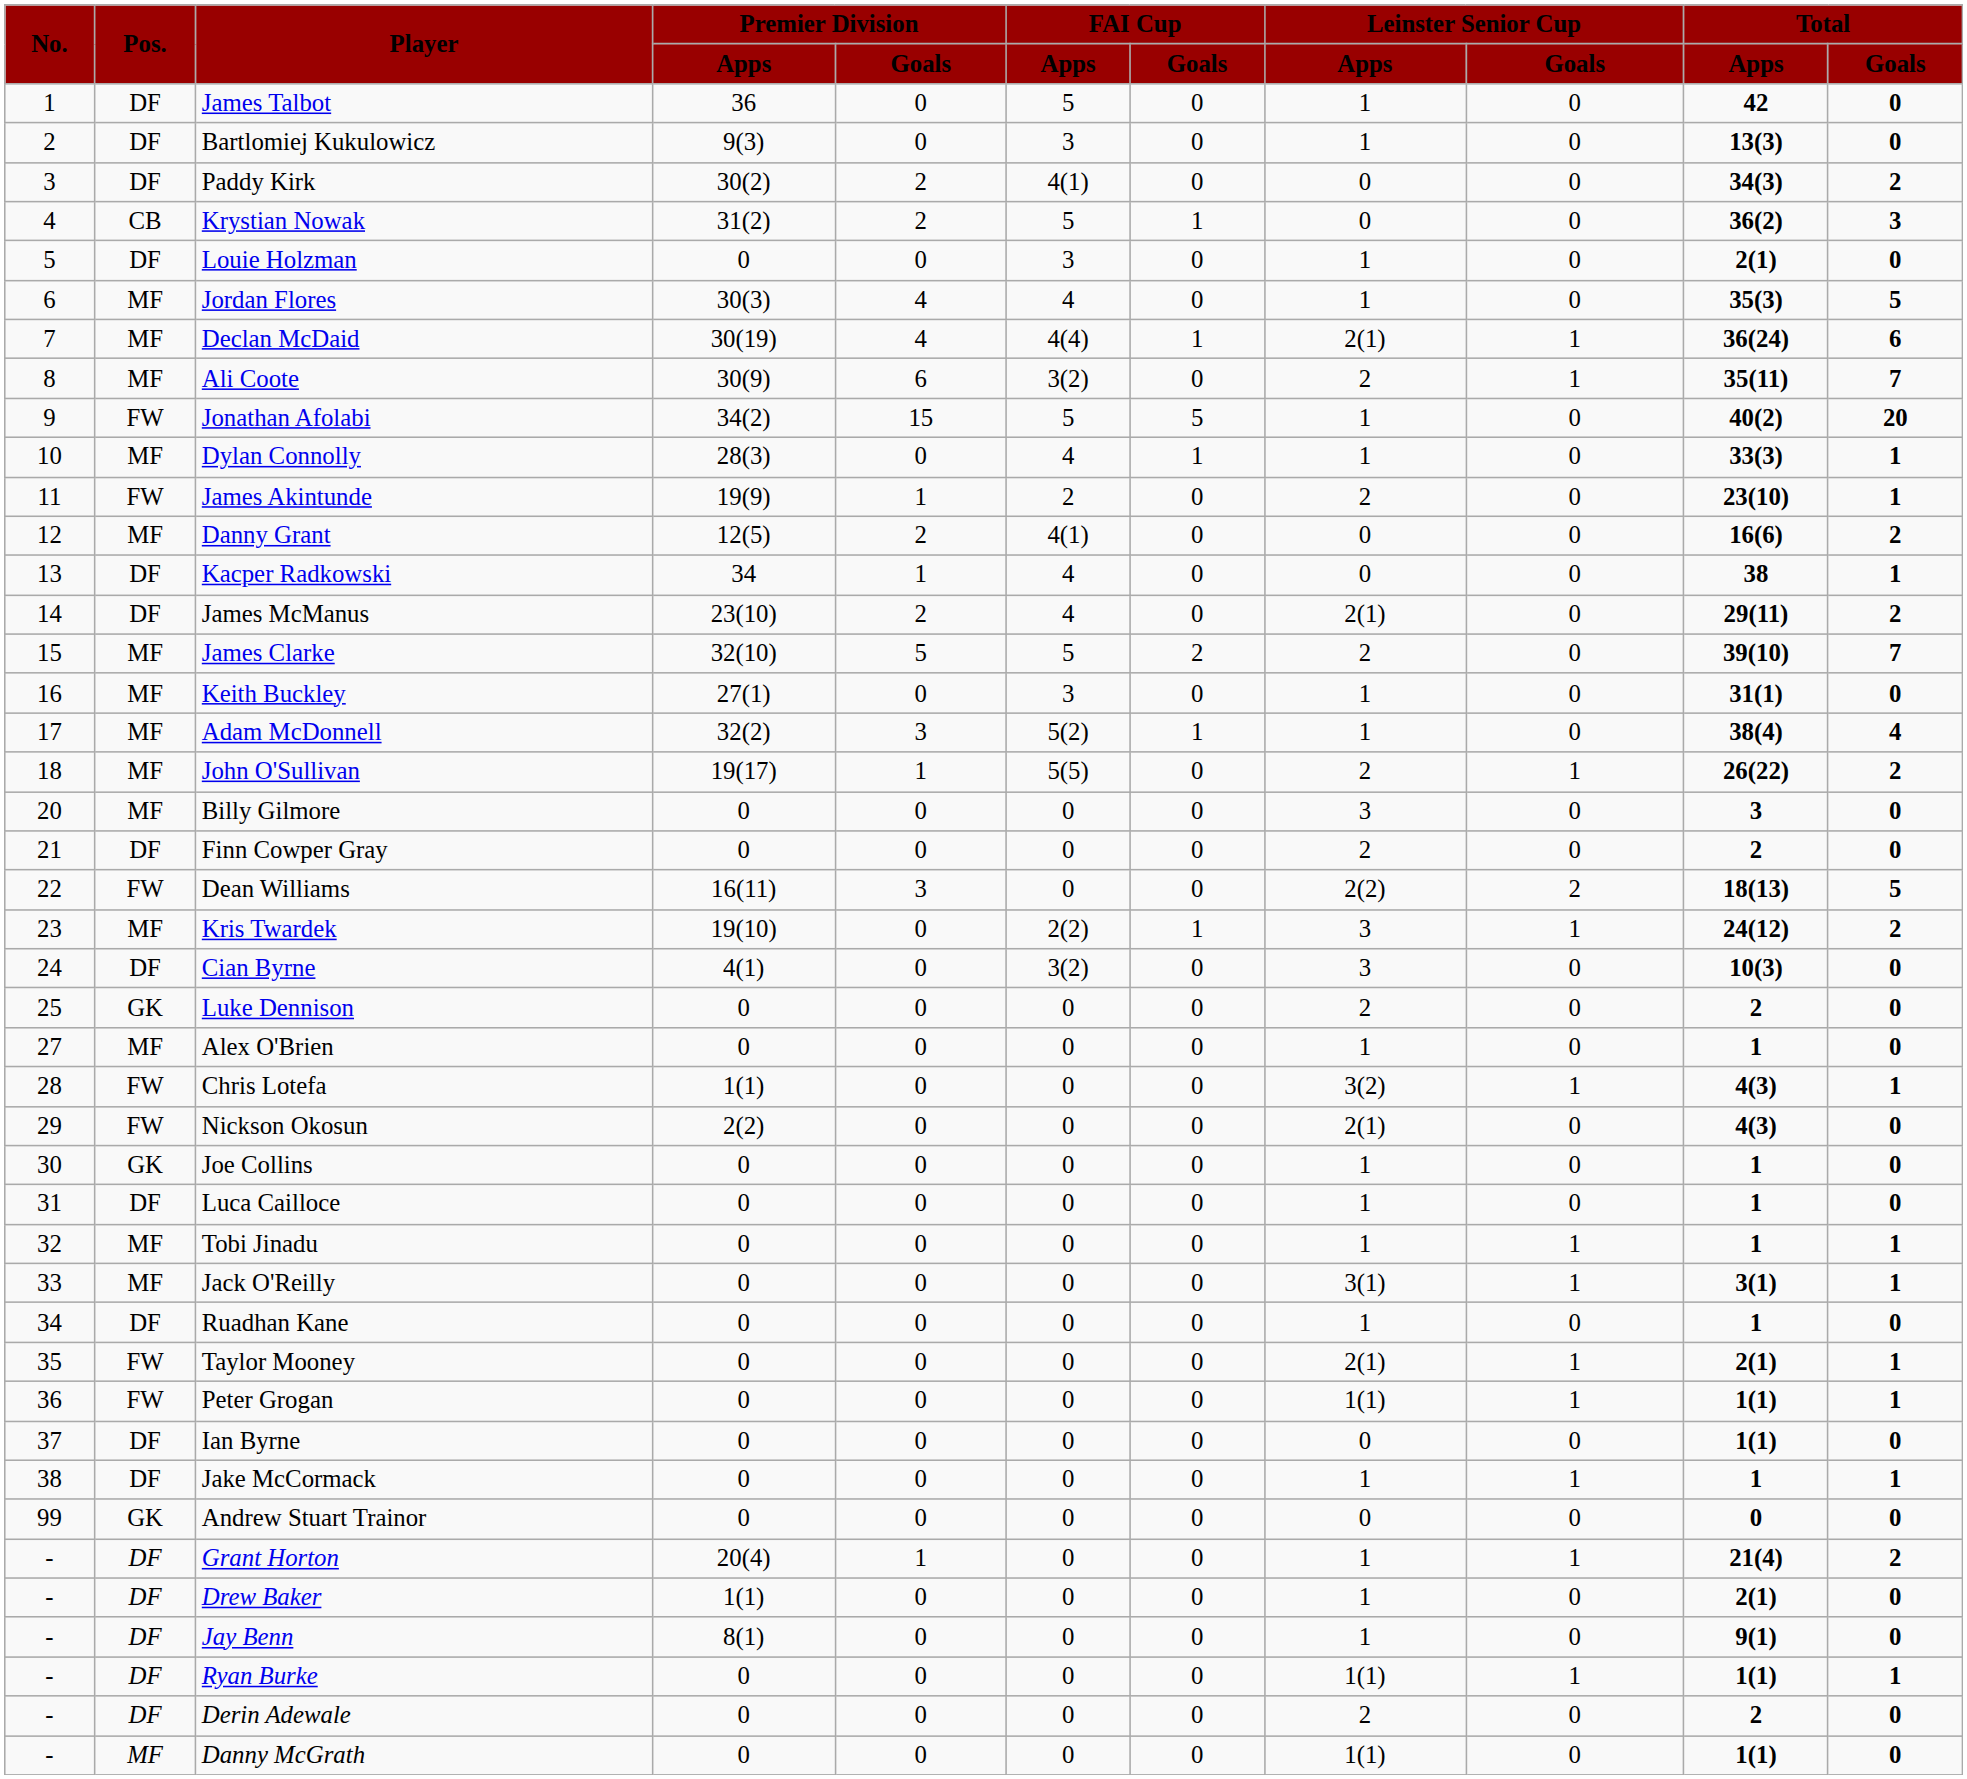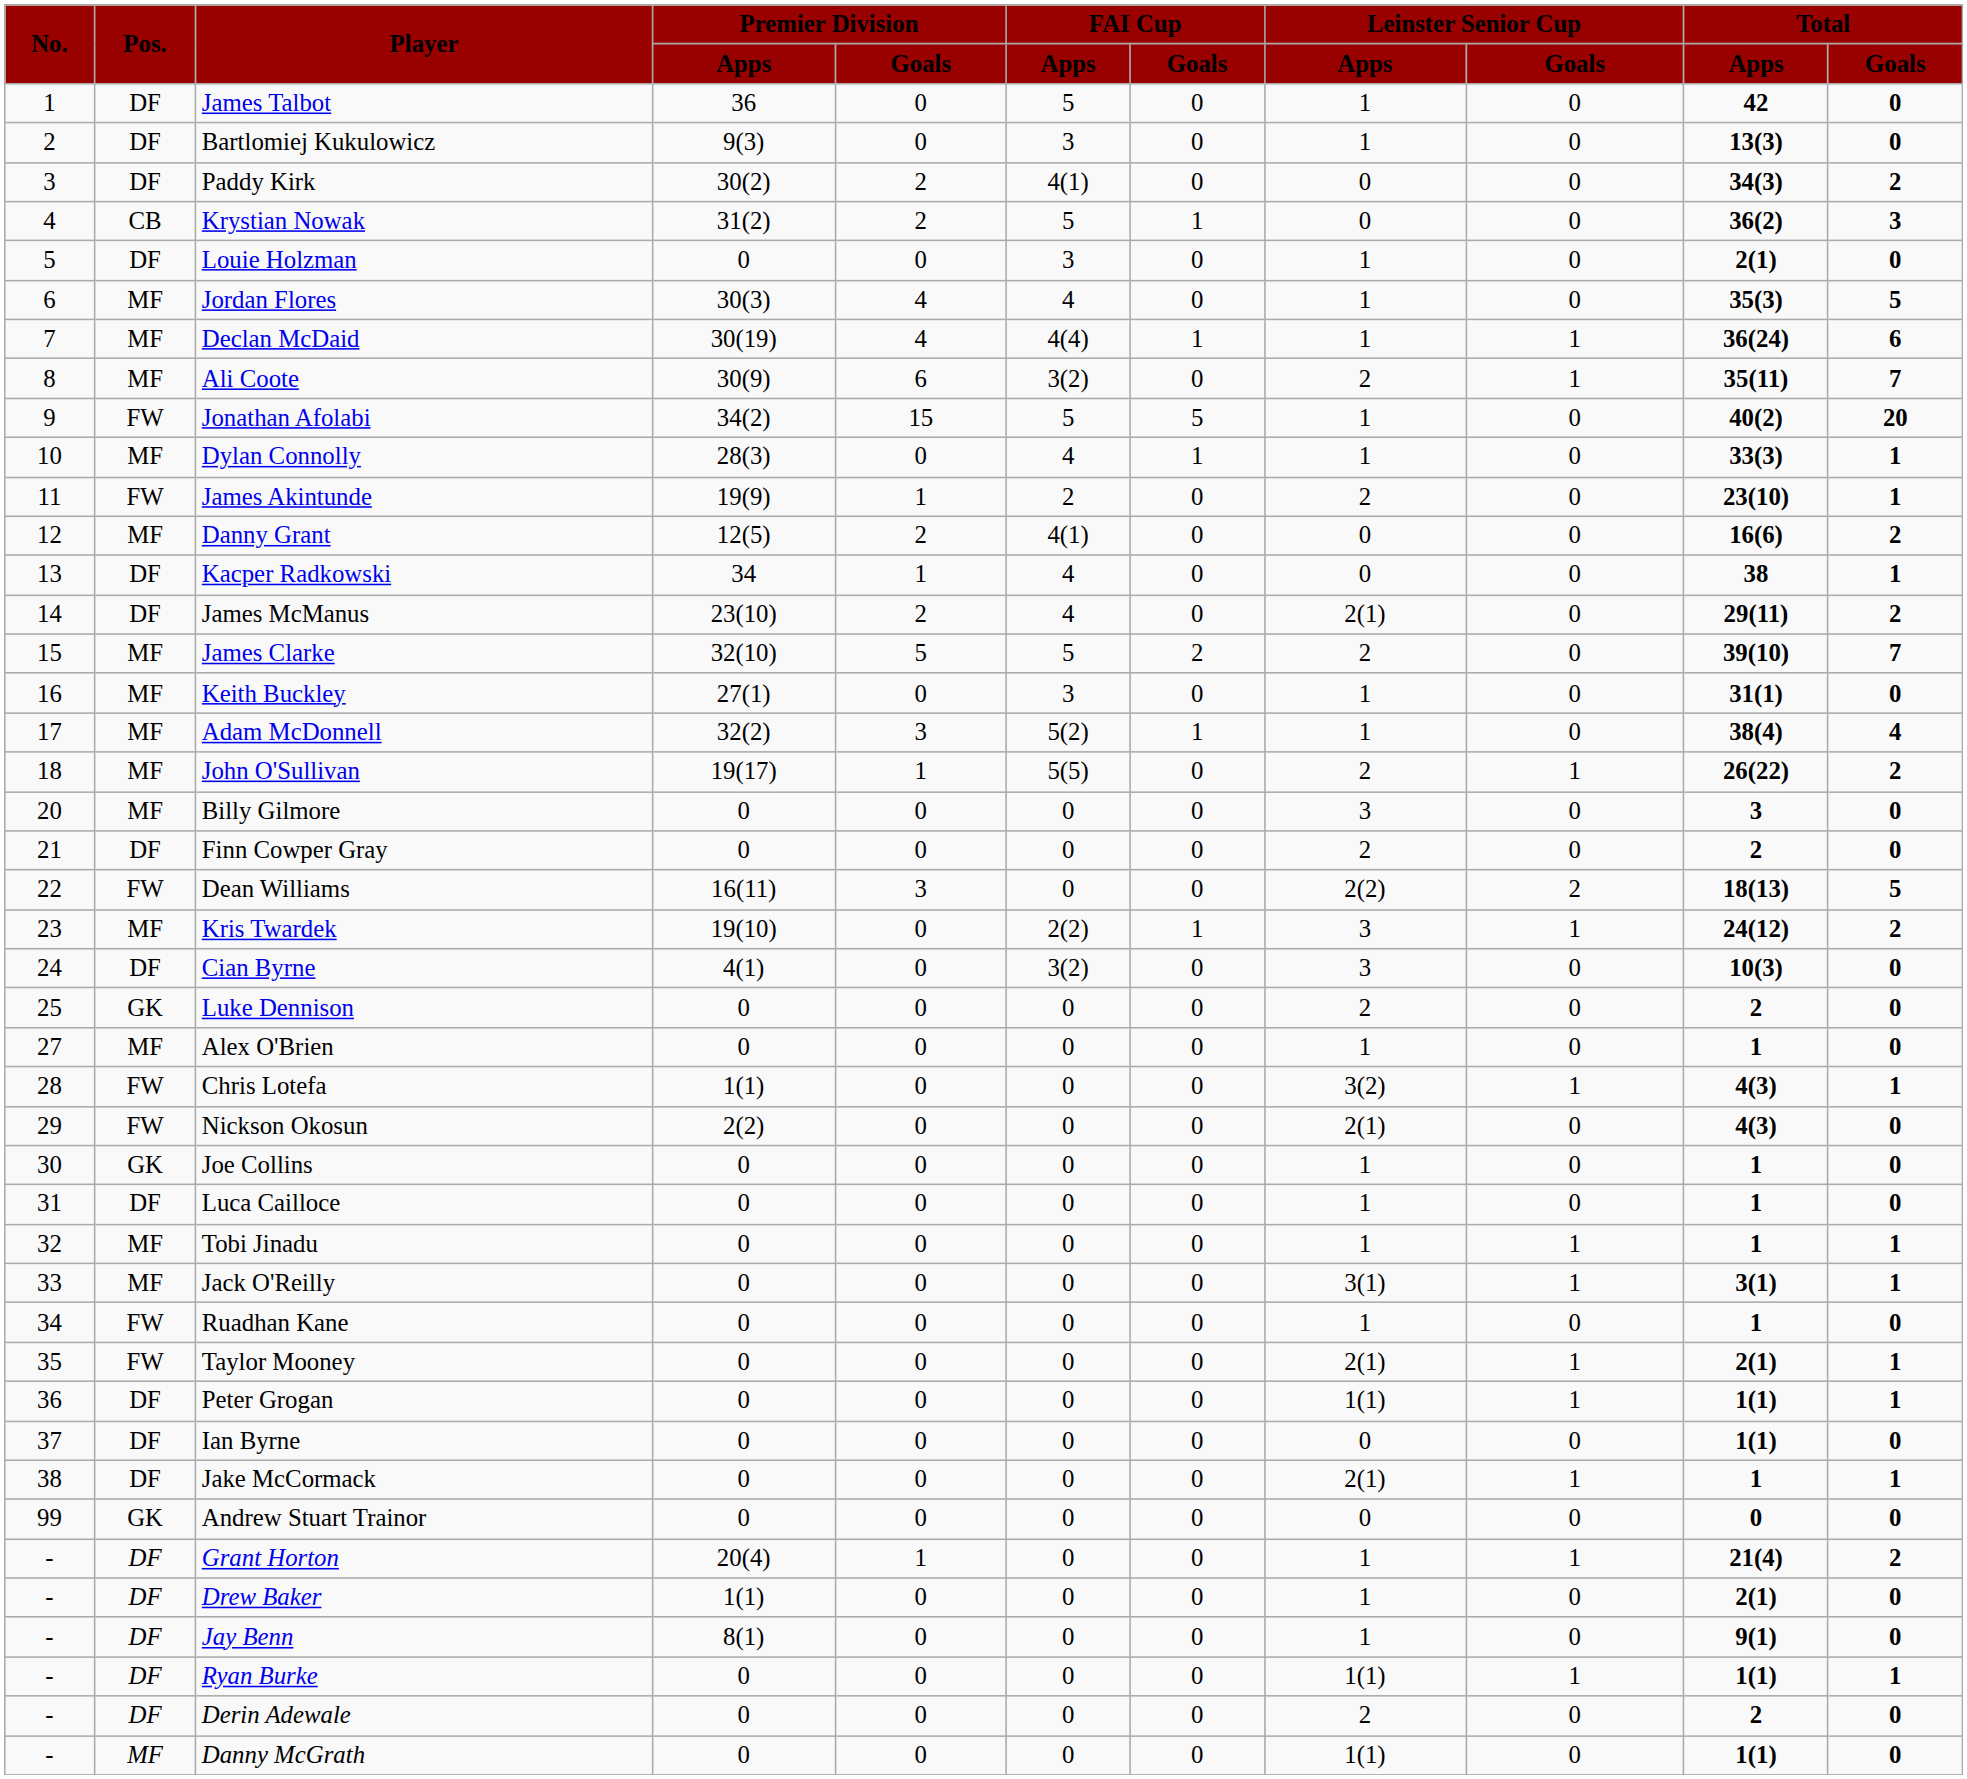Declan McDaid | Leinster Senior Cup / Apps: 2(1) -> 1
Ruadhan Kane | Pos.: DF -> FW
Peter Grogan | Pos.: FW -> DF
Jake McCormack | Leinster Senior Cup / Apps: 1 -> 2(1)
